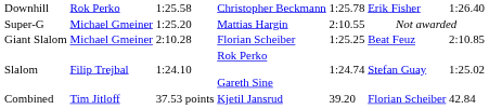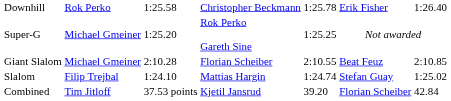Super-G | column 4: Mattias Hargin -> Rok Perko Gareth Sine
Super-G | column 5: 2:10.55 -> 1:25.25
Giant Slalom | column 5: 1:25.25 -> 2:10.55
Slalom | column 4: Rok Perko Gareth Sine -> Mattias Hargin
